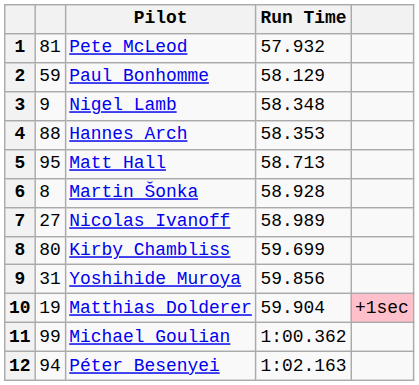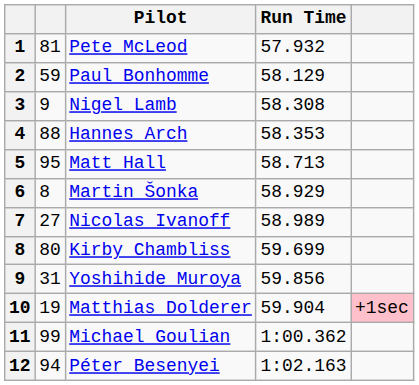Nigel Lamb | Run Time: 58.348 -> 58.308
Martin Šonka | Run Time: 58.928 -> 58.929
